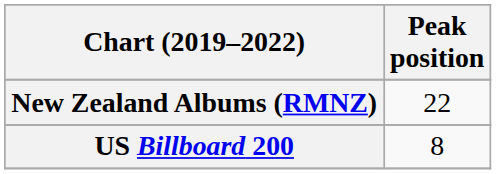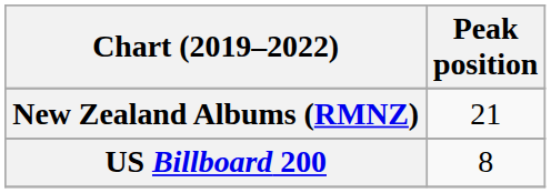New Zealand Albums (RMNZ) | Peak position: 22 -> 21
